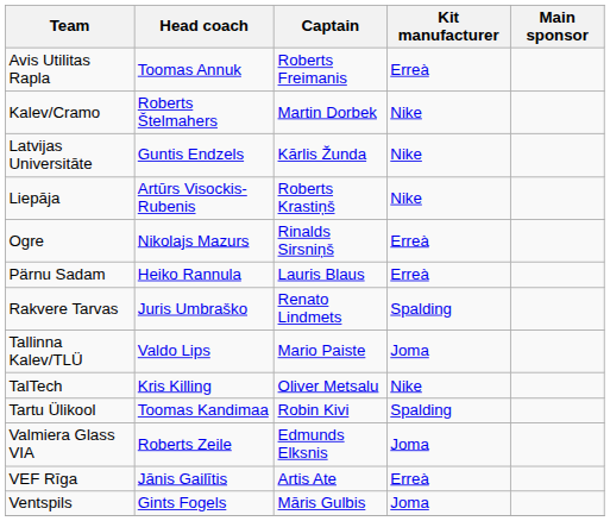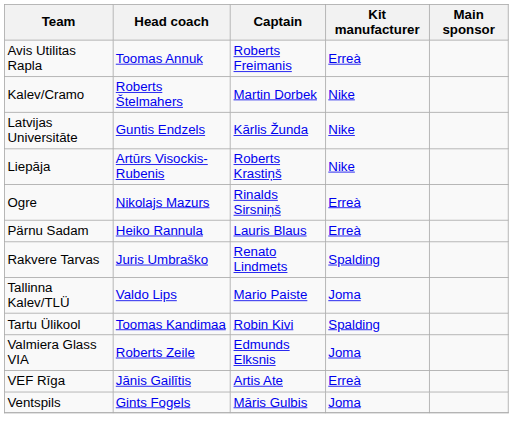- row: TalTech | Kris Killing | Oliver Metsalu | Nike
